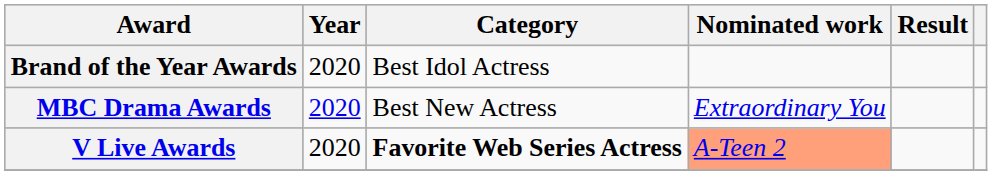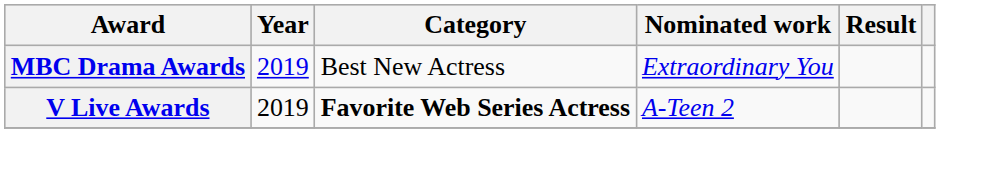- row: Brand of the Year Awards | 2020 | Best Idol Actress
MBC Drama Awards | Year: 2020 -> 2019
V Live Awards | Year: 2020 -> 2019
V Live Awards | Nominated work: lightsalmon background -> no background
